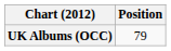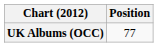UK Albums (OCC) | Position: 79 -> 77
